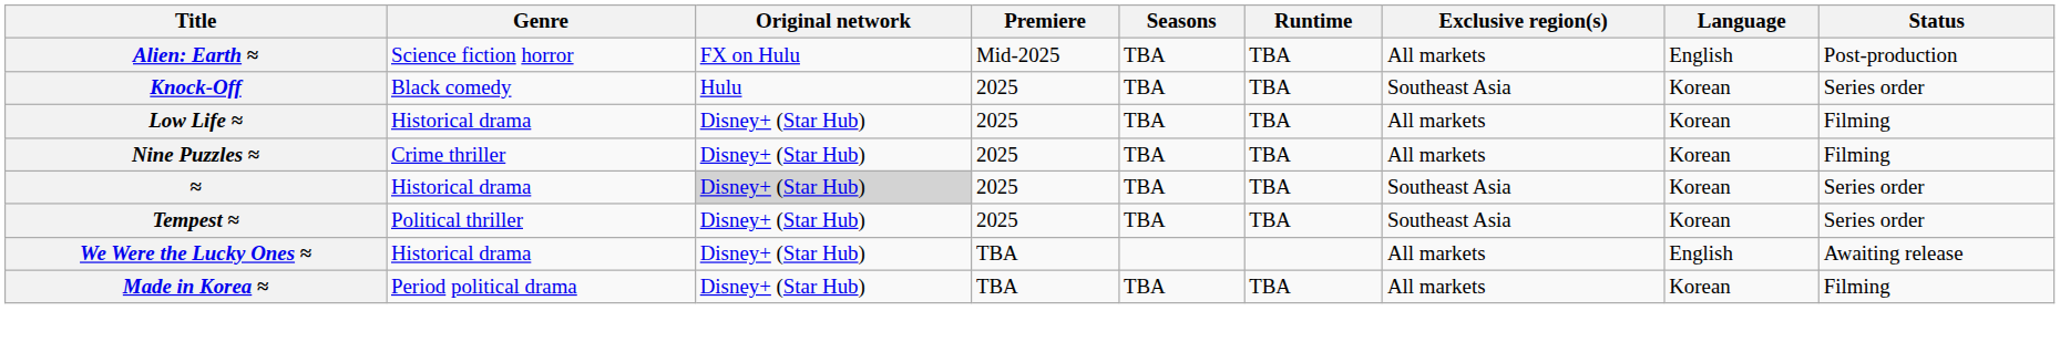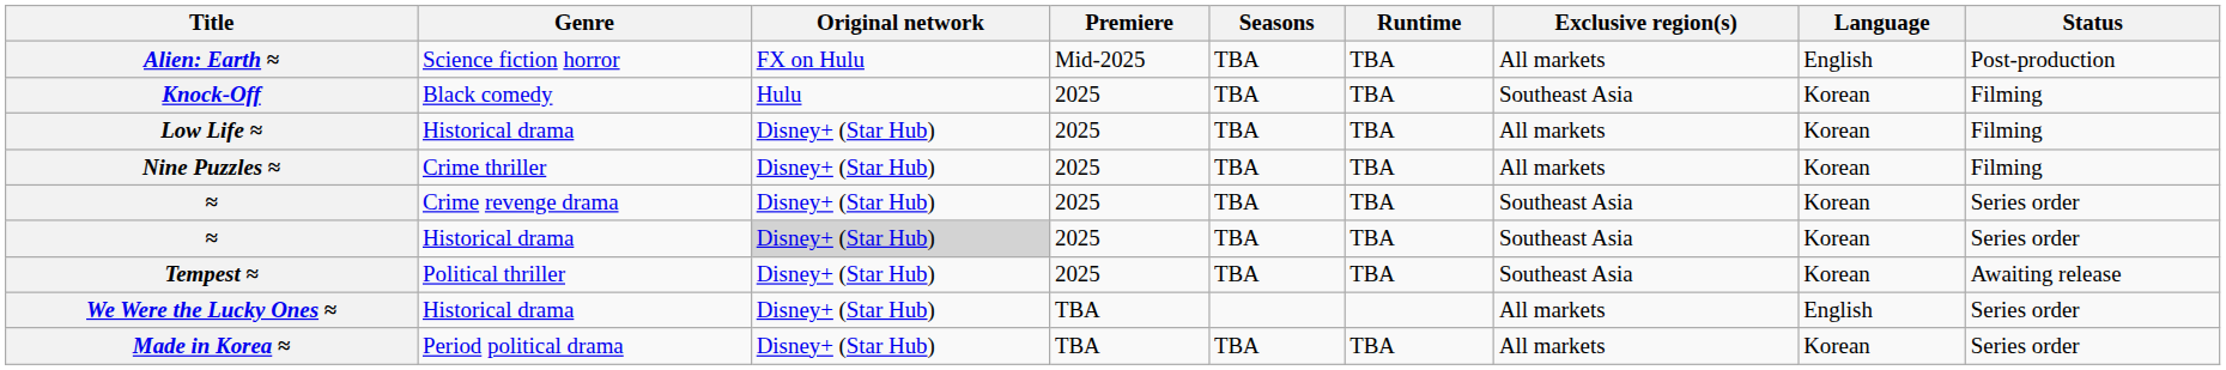Knock-Off | Status: Series order -> Filming
+ row: ≈ | Crime revenge drama | Disney+ (Star Hub) | 2025 | TBA | TBA | Southeast Asia | Korean | Series order
Tempest ≈ | Status: Series order -> Awaiting release
We Were the Lucky Ones ≈ | Status: Awaiting release -> Series order
Made in Korea ≈ | Status: Filming -> Series order
